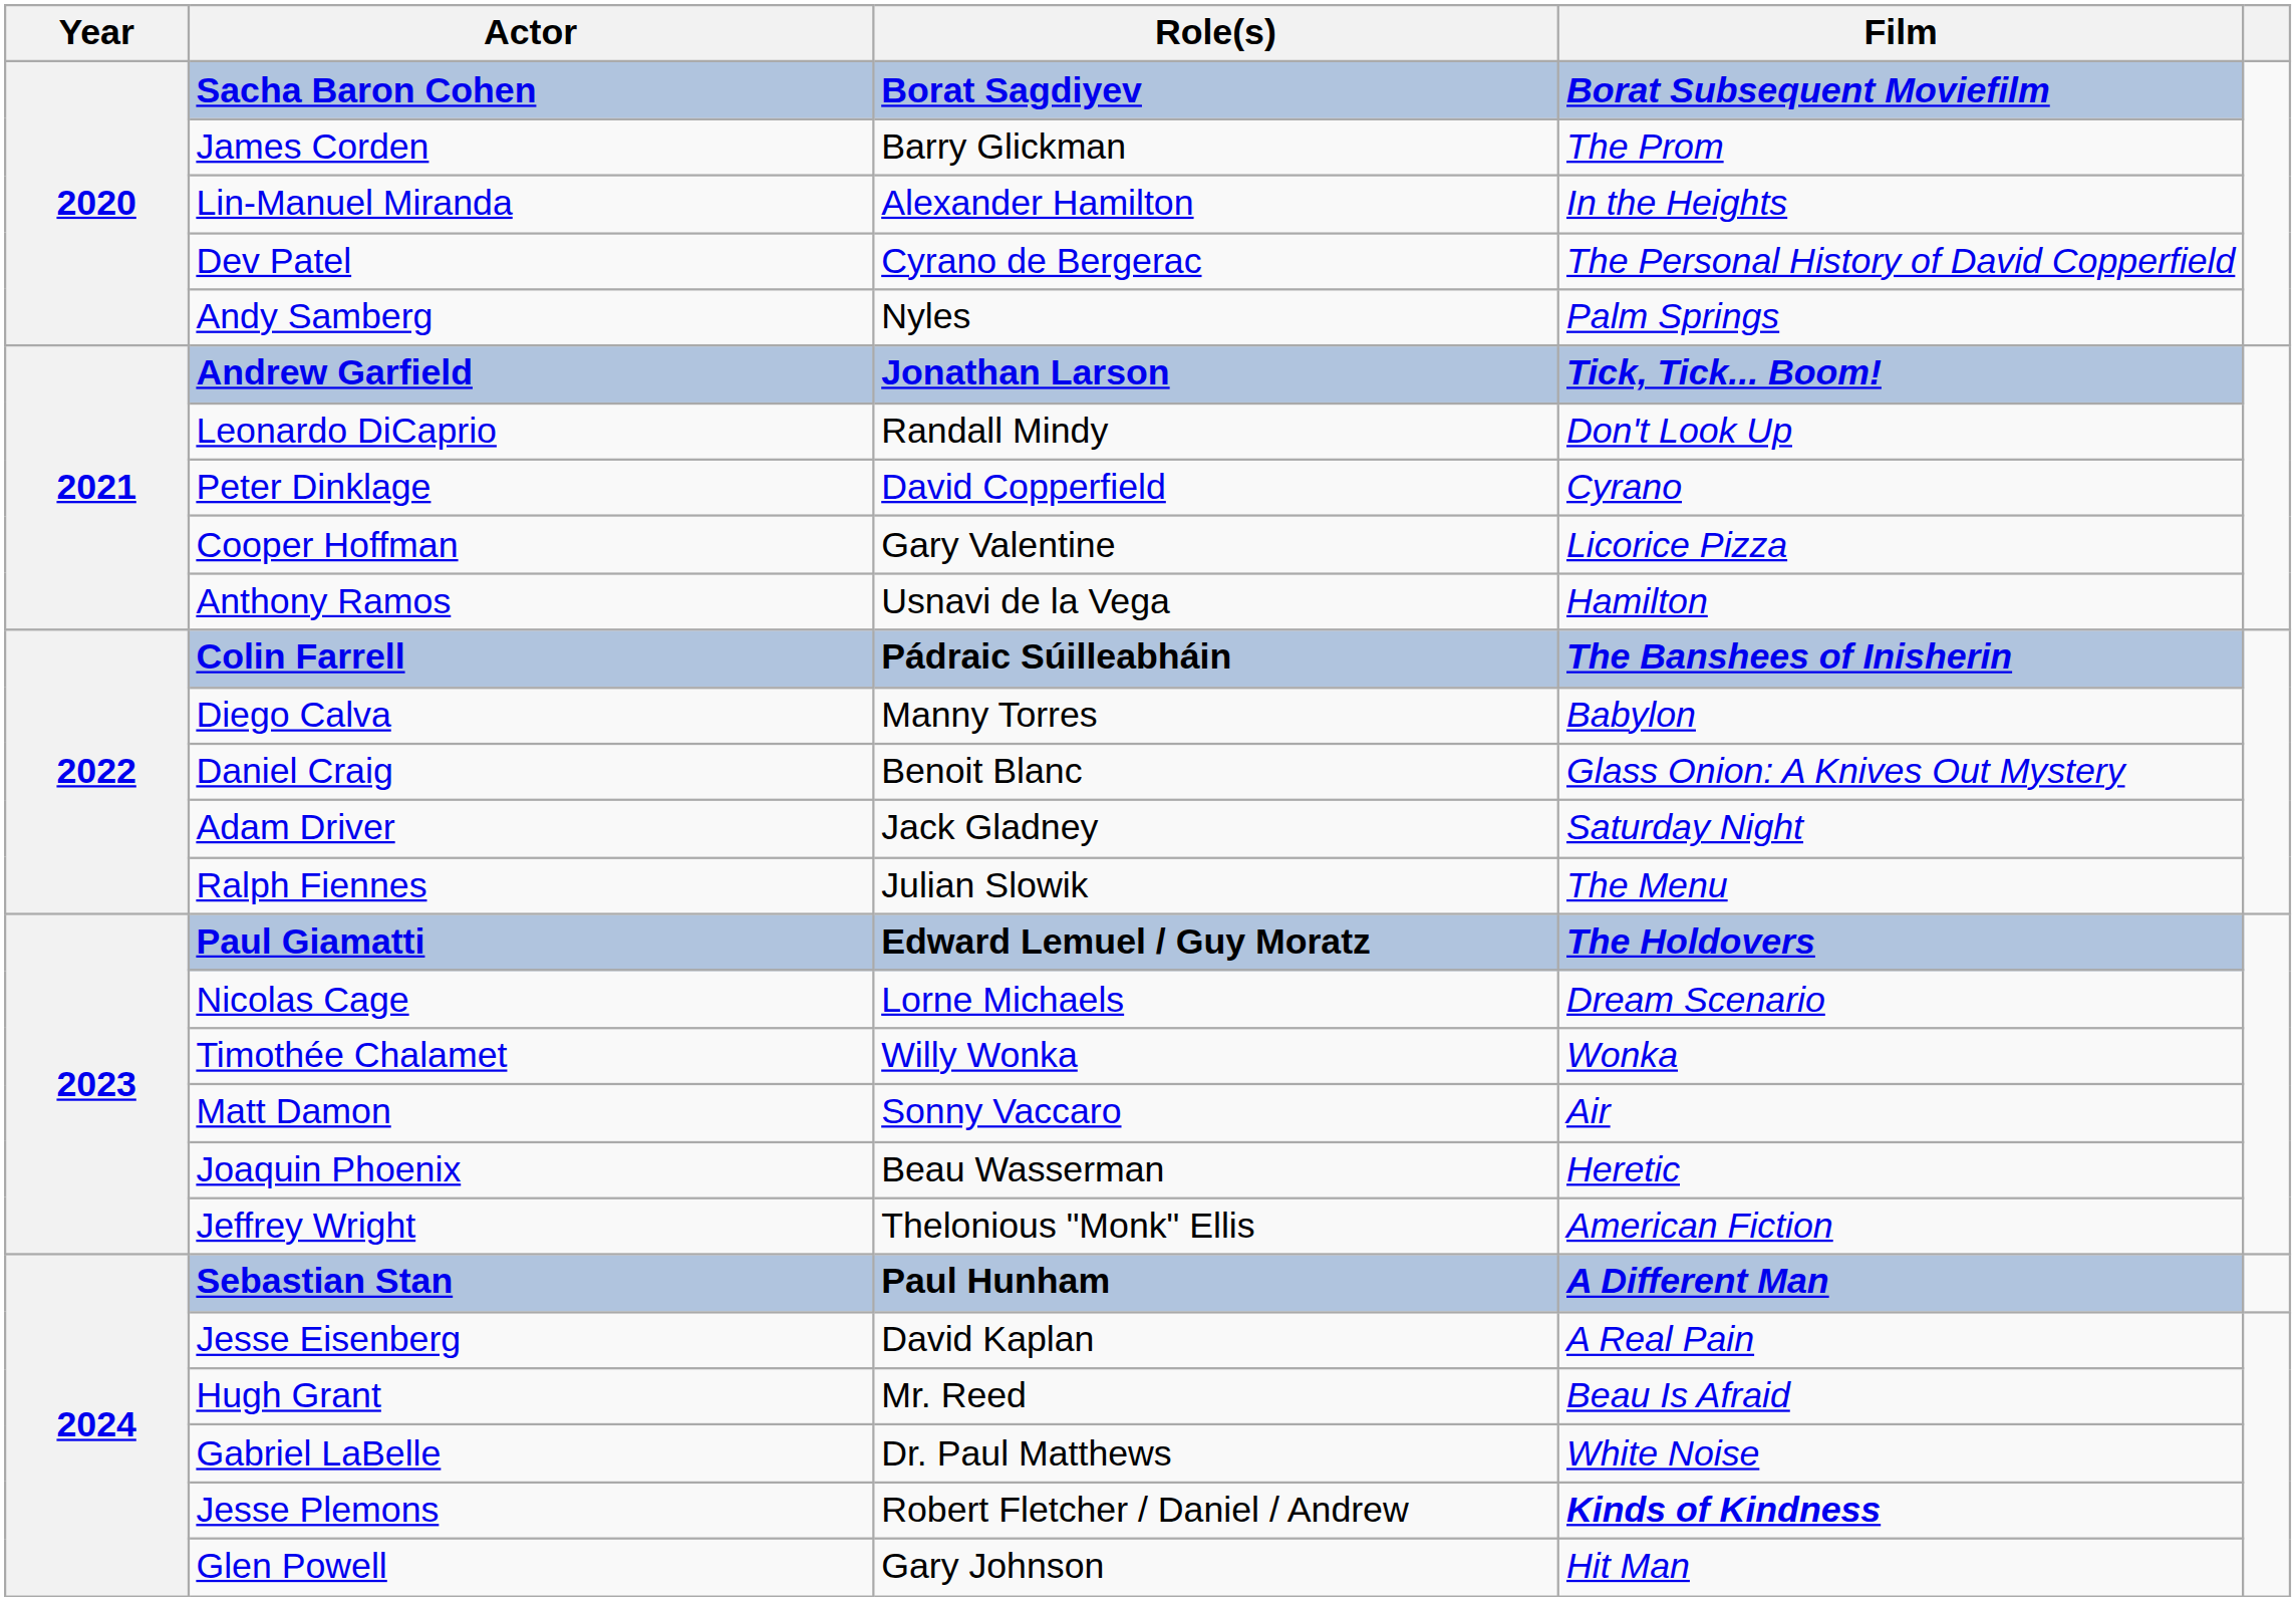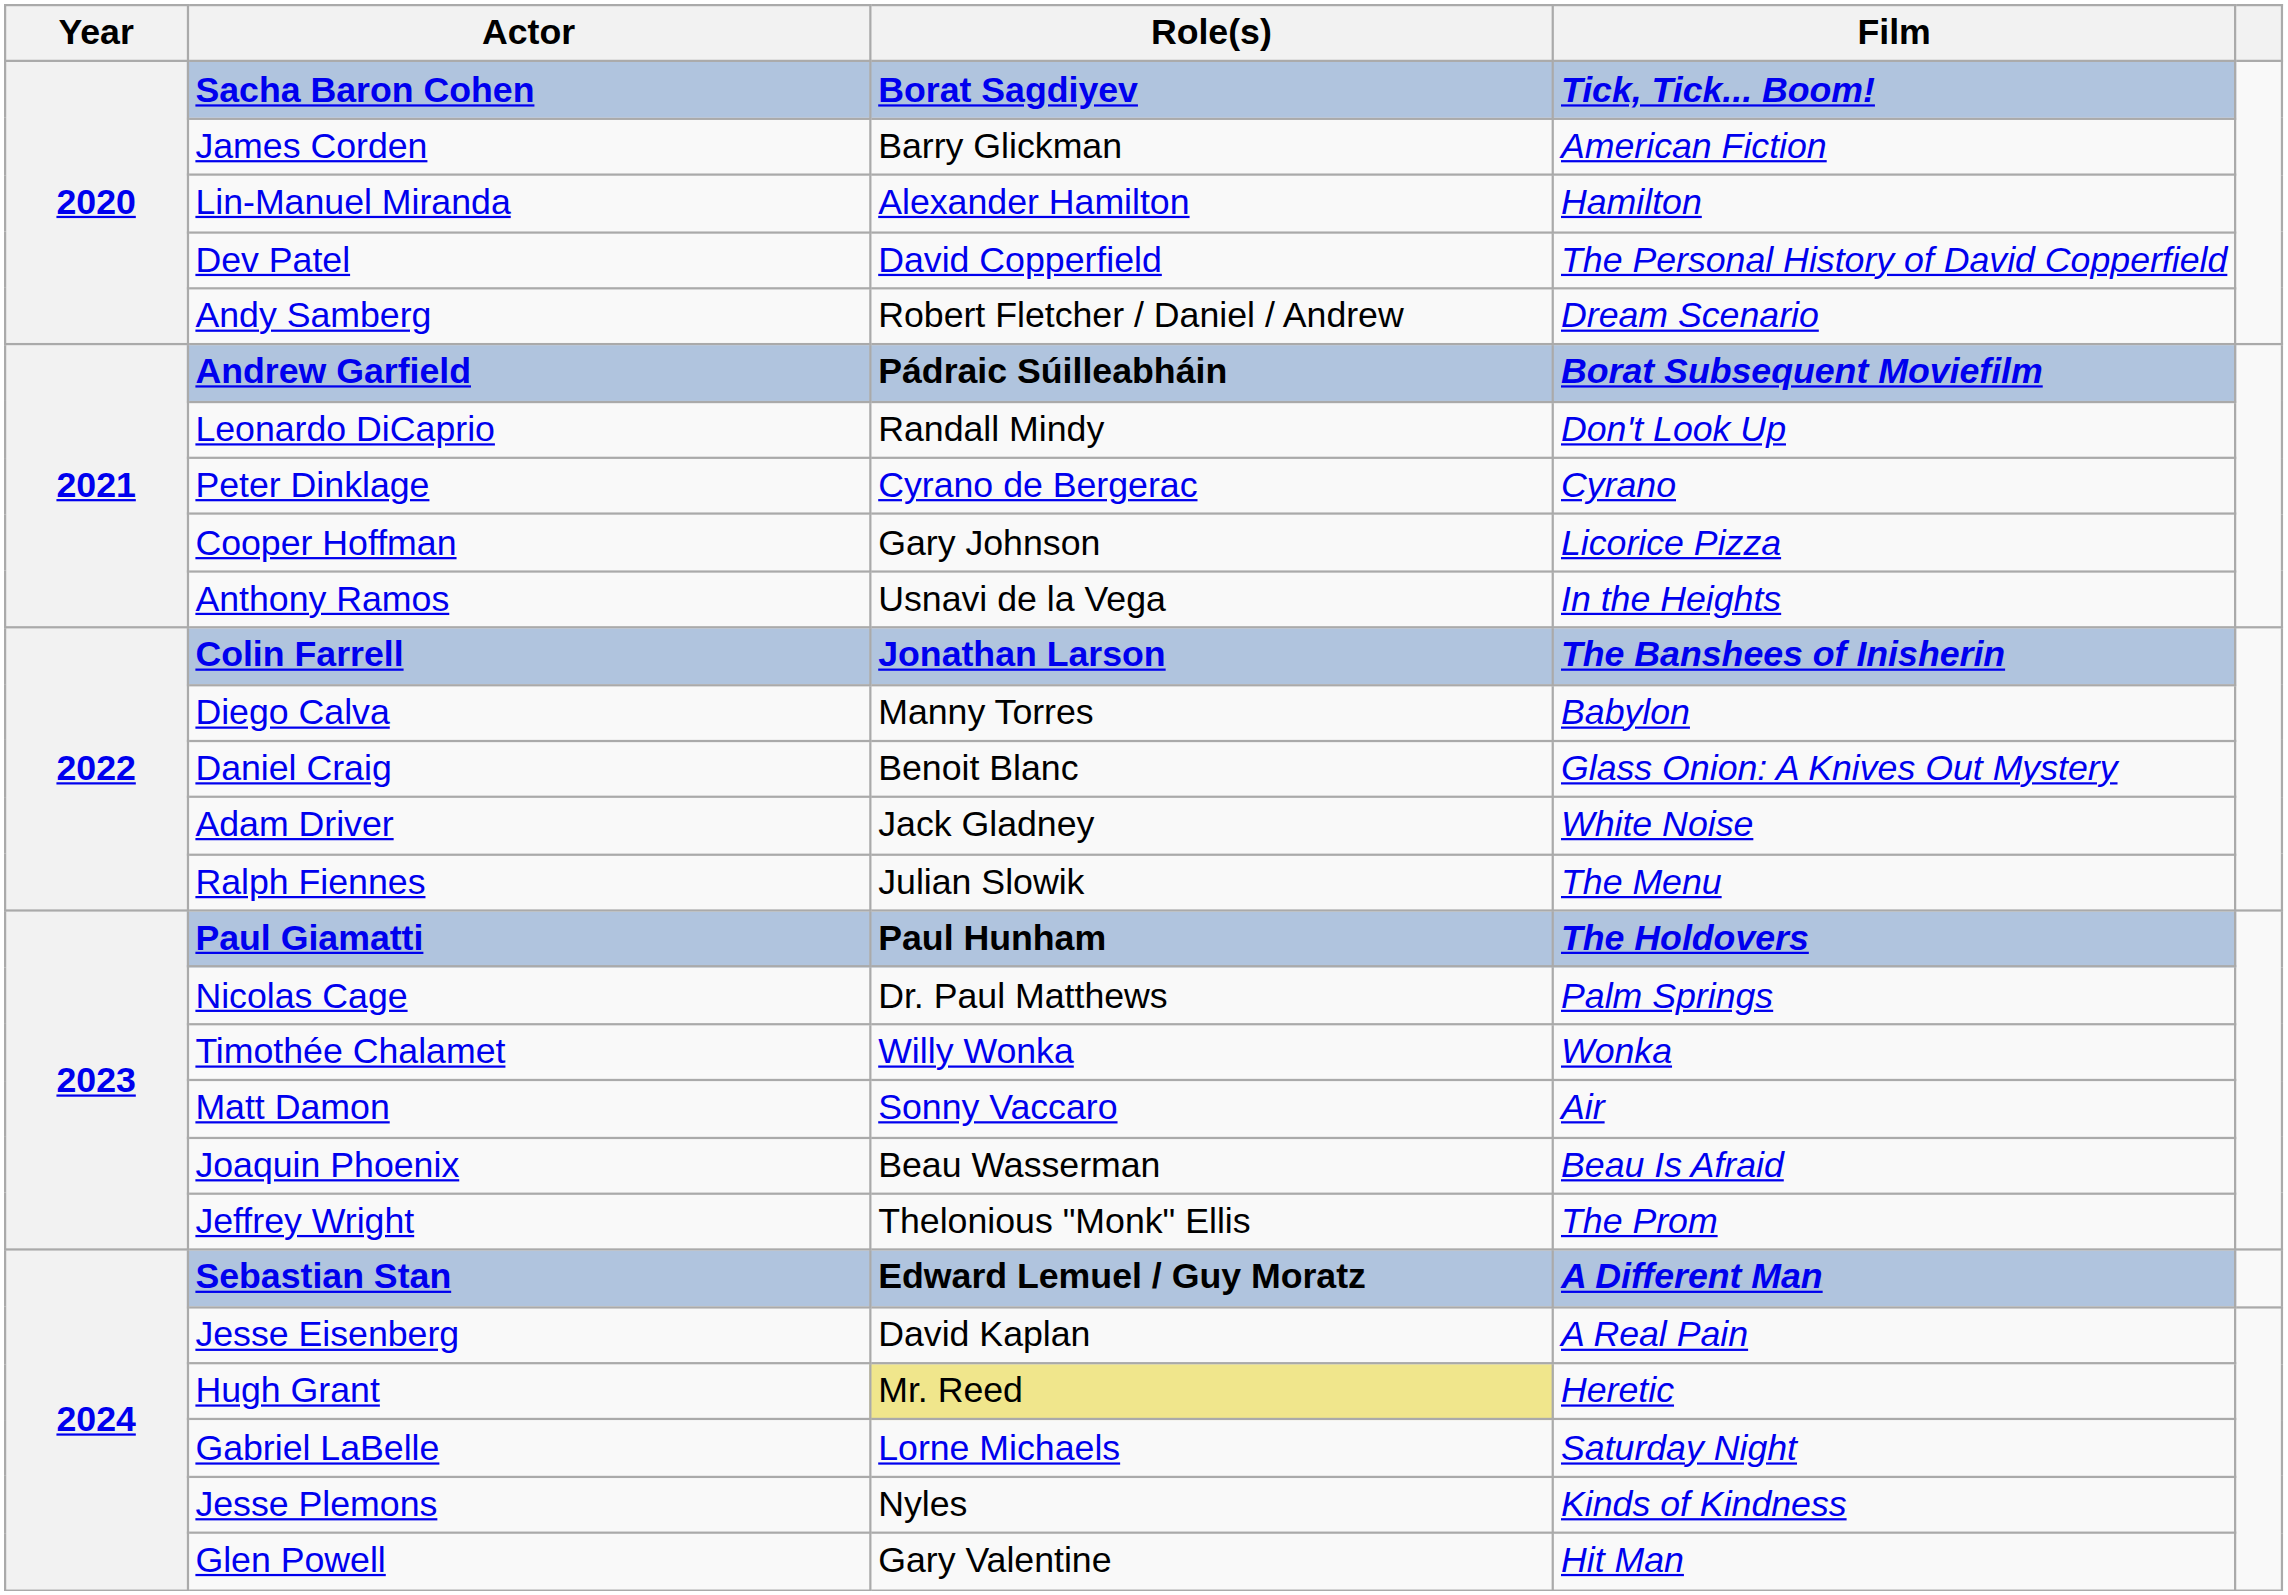Sacha Baron Cohen | Film: Borat Subsequent Moviefilm -> Tick, Tick... Boom!
James Corden | Film: The Prom -> American Fiction
Lin-Manuel Miranda | Film: In the Heights -> Hamilton
Dev Patel | Role(s): Cyrano de Bergerac -> David Copperfield
Andy Samberg | Role(s): Nyles -> Robert Fletcher / Daniel / Andrew
Andy Samberg | Film: Palm Springs -> Dream Scenario
Andrew Garfield | Role(s): Jonathan Larson -> Pádraic Súilleabháin
Andrew Garfield | Film: Tick, Tick... Boom! -> Borat Subsequent Moviefilm
Peter Dinklage | Role(s): David Copperfield -> Cyrano de Bergerac
Cooper Hoffman | Role(s): Gary Valentine -> Gary Johnson
Anthony Ramos | Film: Hamilton -> In the Heights
Colin Farrell | Role(s): Pádraic Súilleabháin -> Jonathan Larson
Adam Driver | Film: Saturday Night -> White Noise
Paul Giamatti | Role(s): Edward Lemuel / Guy Moratz -> Paul Hunham
Nicolas Cage | Role(s): Lorne Michaels -> Dr. Paul Matthews
Nicolas Cage | Film: Dream Scenario -> Palm Springs
Joaquin Phoenix | Film: Heretic -> Beau Is Afraid
Jeffrey Wright | Film: American Fiction -> The Prom
Sebastian Stan | Role(s): Paul Hunham -> Edward Lemuel / Guy Moratz
Hugh Grant | Role(s): no background -> khaki background
Hugh Grant | Film: Beau Is Afraid -> Heretic
Gabriel LaBelle | Role(s): Dr. Paul Matthews -> Lorne Michaels
Gabriel LaBelle | Film: White Noise -> Saturday Night
Jesse Plemons | Role(s): Robert Fletcher / Daniel / Andrew -> Nyles
Jesse Plemons | Film: bold -> normal
Glen Powell | Role(s): Gary Johnson -> Gary Valentine
